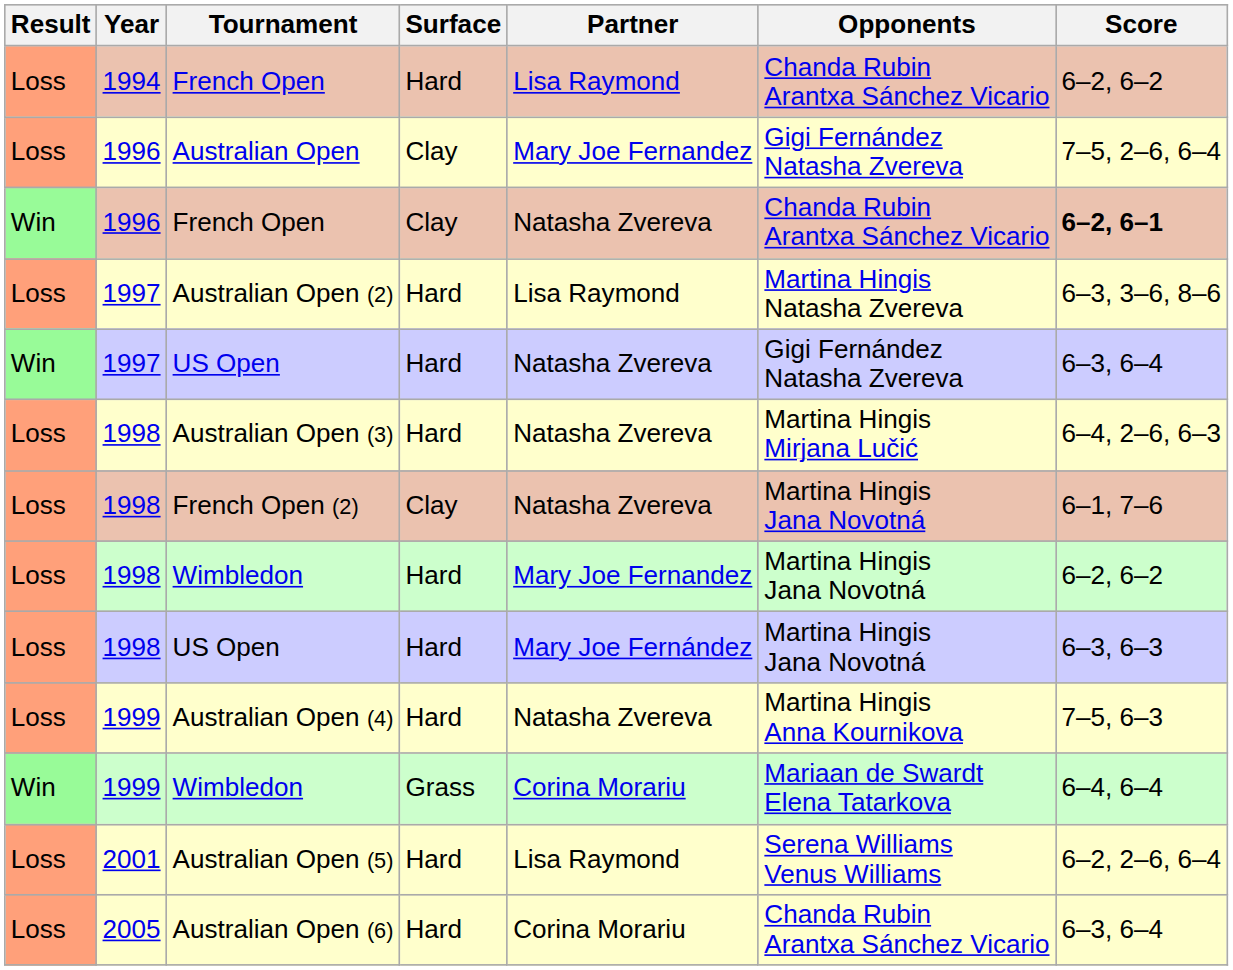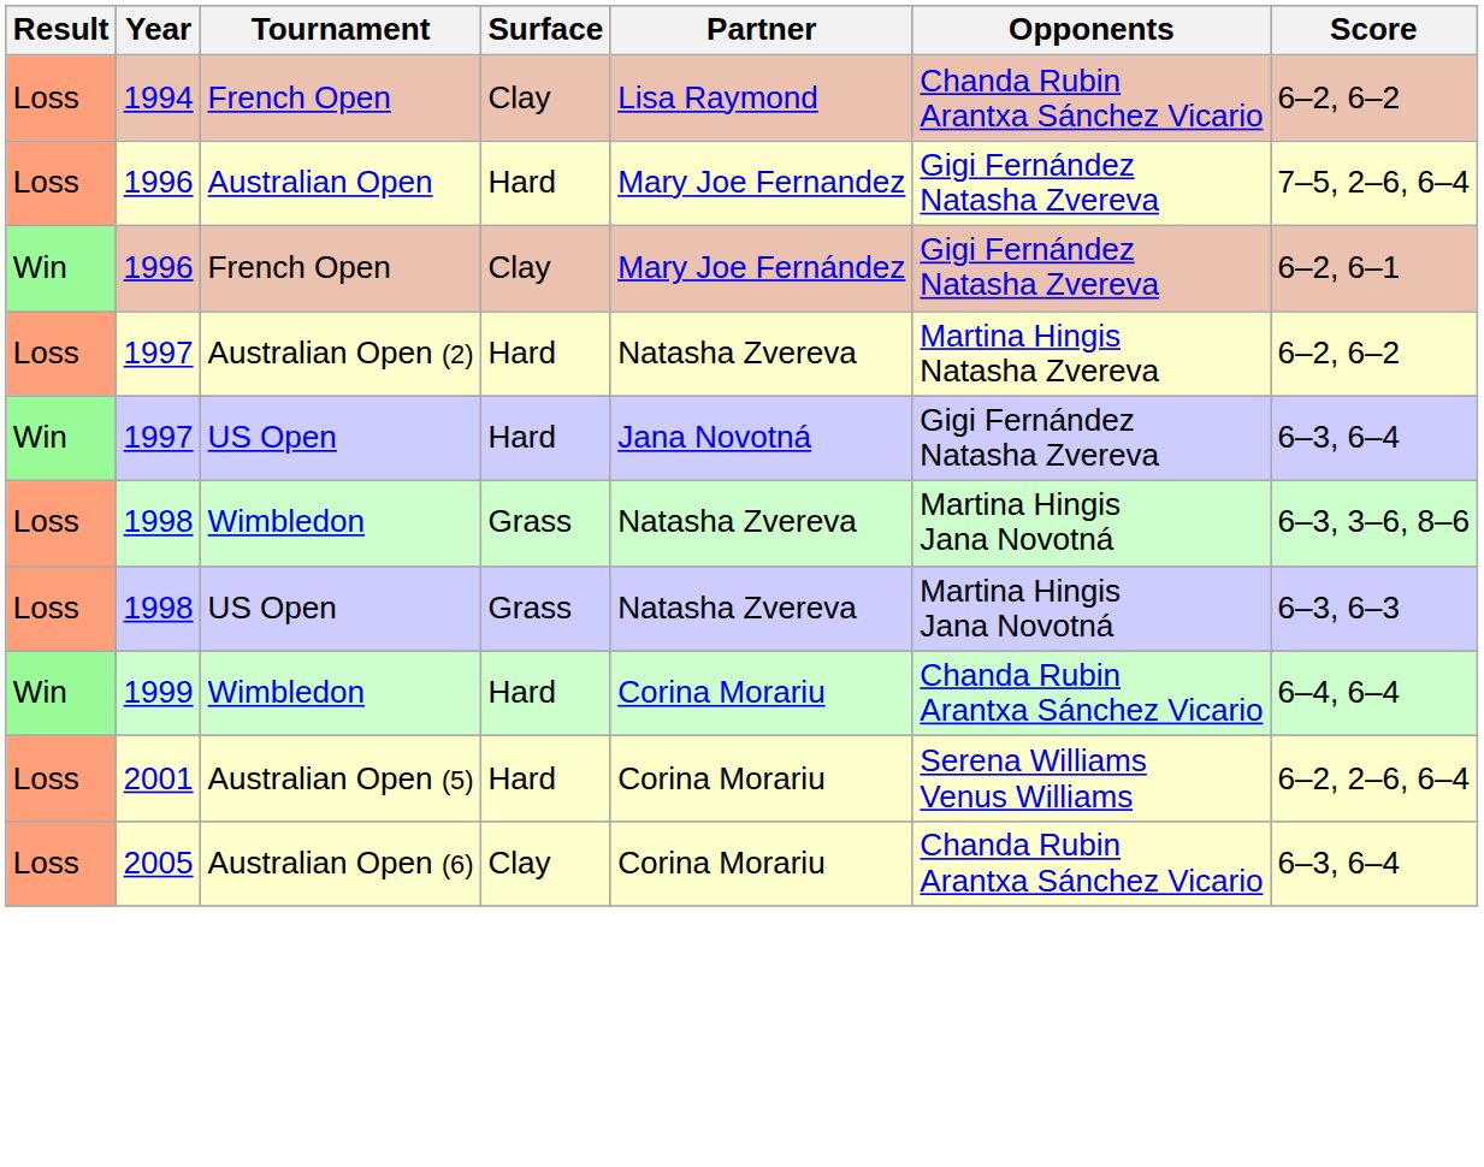1994 / French Open | Surface: Hard -> Clay
Australian Open | Surface: Clay -> Hard
1996 / French Open | Partner: Natasha Zvereva -> Mary Joe Fernández
1996 / French Open | Opponents: Chanda Rubin Arantxa Sánchez Vicario -> Gigi Fernández Natasha Zvereva
1996 / French Open | Score: bold -> normal
Australian Open (2) | Partner: Lisa Raymond -> Natasha Zvereva
Australian Open (2) | Score: 6–3, 3–6, 8–6 -> 6–2, 6–2
1997 / US Open | Partner: Natasha Zvereva -> Jana Novotná
- row: Loss | 1998 | Australian Open (3) | Hard | Natasha Zvereva | Martina Hingis Mirjana Lučić | 6–4, 2–6, 6–3
- row: Loss | 1998 | French Open (2) | Clay | Natasha Zvereva | Martina Hingis Jana Novotná | 6–1, 7–6
1998 / Wimbledon | Surface: Hard -> Grass
1998 / Wimbledon | Partner: Mary Joe Fernandez -> Natasha Zvereva
1998 / Wimbledon | Score: 6–2, 6–2 -> 6–3, 3–6, 8–6
1998 / US Open | Surface: Hard -> Grass
1998 / US Open | Partner: Mary Joe Fernández -> Natasha Zvereva
- row: Loss | 1999 | Australian Open (4) | Hard | Natasha Zvereva | Martina Hingis Anna Kournikova | 7–5, 6–3
1999 / Wimbledon | Surface: Grass -> Hard
1999 / Wimbledon | Opponents: Mariaan de Swardt Elena Tatarkova -> Chanda Rubin Arantxa Sánchez Vicario
Australian Open (5) | Partner: Lisa Raymond -> Corina Morariu
Australian Open (6) | Surface: Hard -> Clay
